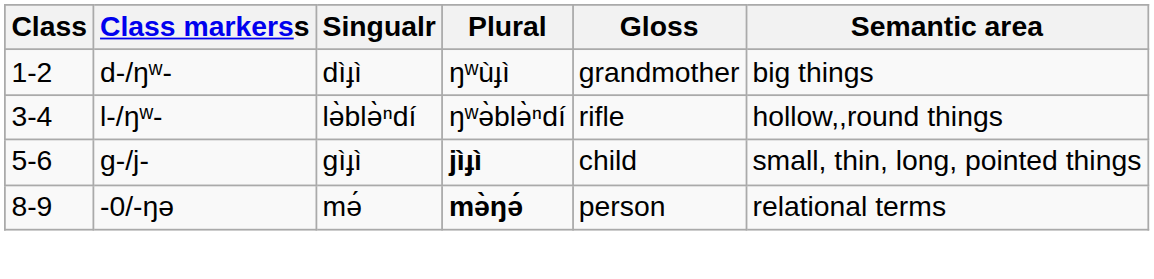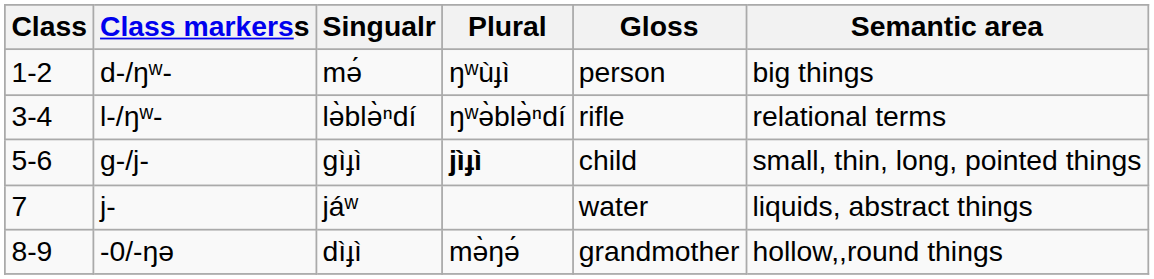d-/ŋʷ- | Singualr: dìɟì -> mə́
d-/ŋʷ- | Gloss: grandmother -> person
l-/ŋʷ- | Semantic area: hollow,,round things -> relational terms
+ row: 7 | j- | jáʷ | water | liquids, abstract things
-0/-ŋə | Singualr: mə́ -> dìɟì
-0/-ŋə | Plural: bold -> normal
-0/-ŋə | Gloss: person -> grandmother
-0/-ŋə | Semantic area: relational terms -> hollow,,round things
